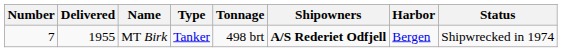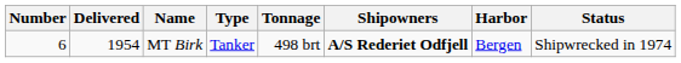MT Birk | Number: 7 -> 6
MT Birk | Delivered: 1955 -> 1954
